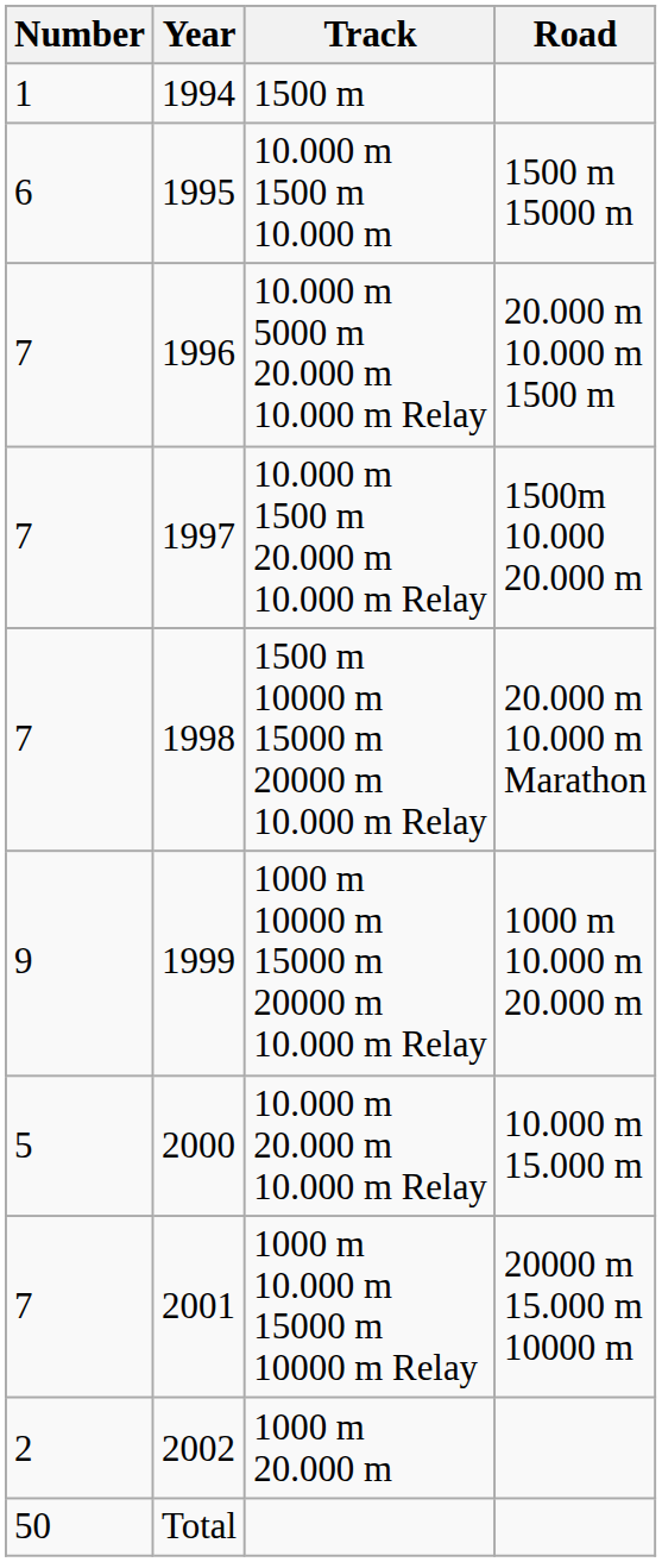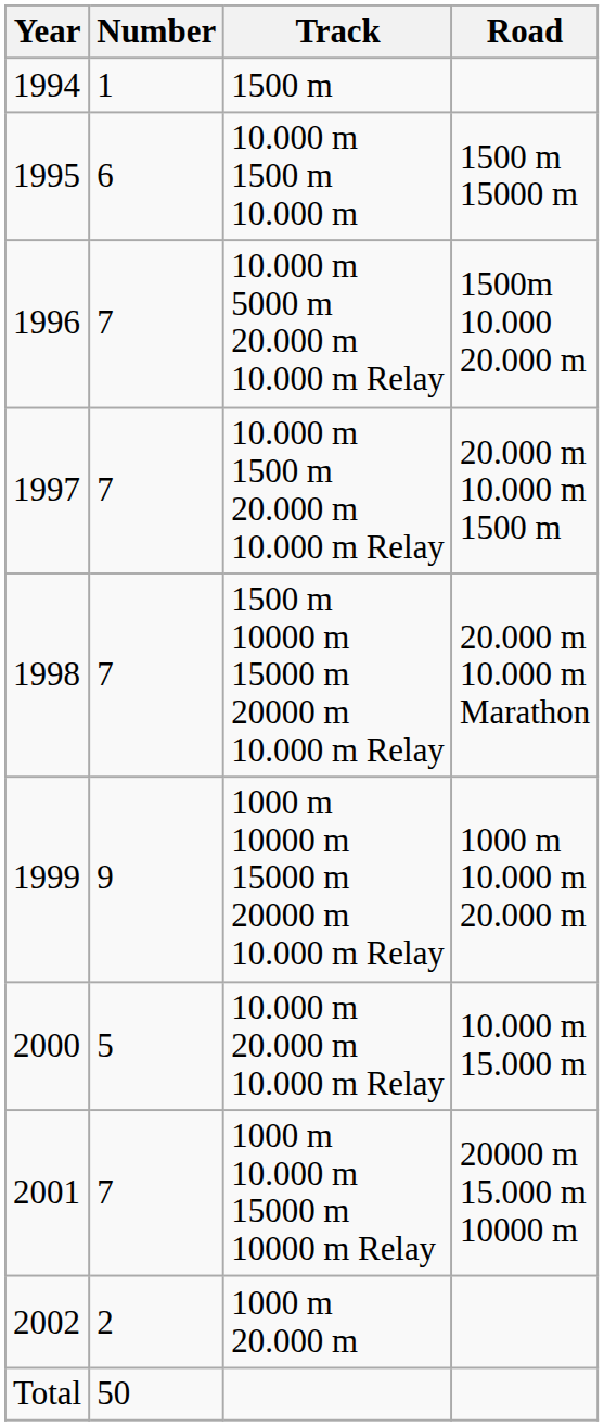columns swapped: Year <-> Number
10.000 m 5000 m 20.000 m 10.000 m Relay | Road: 20.000 m 10.000 m 1500 m -> 1500m 10.000 20.000 m
10.000 m 1500 m 20.000 m 10.000 m Relay | Road: 1500m 10.000 20.000 m -> 20.000 m 10.000 m 1500 m
